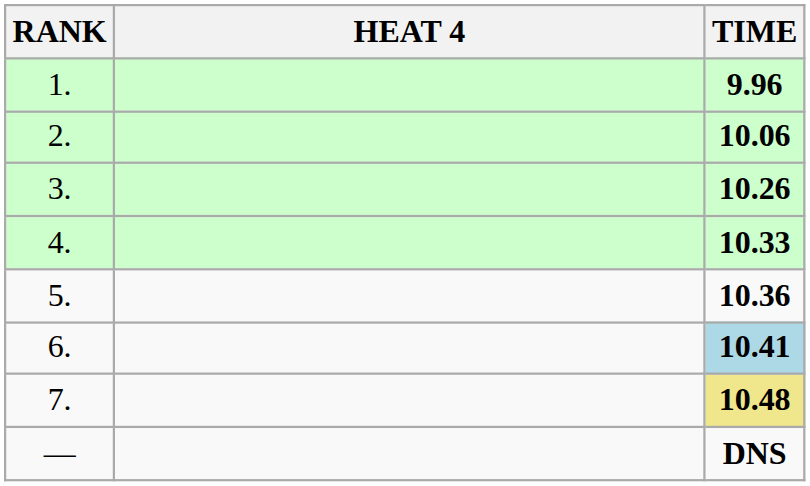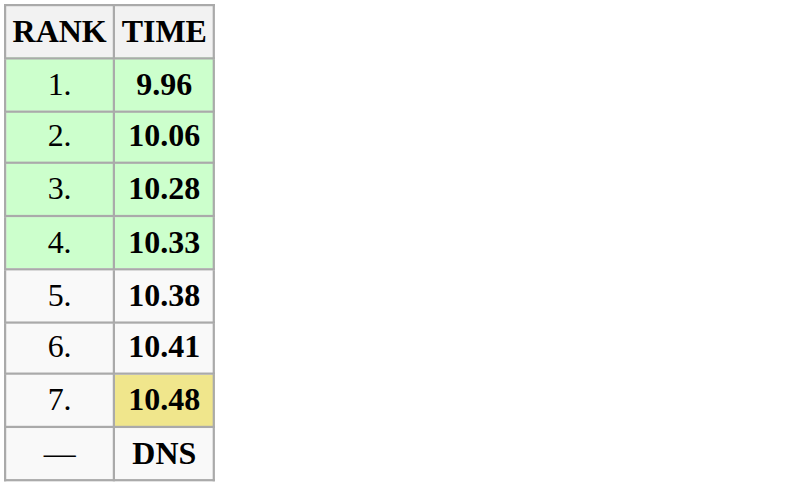- column: HEAT 4
3. | TIME: 10.26 -> 10.28
5. | TIME: 10.36 -> 10.38
6. | TIME: lightblue background -> no background
